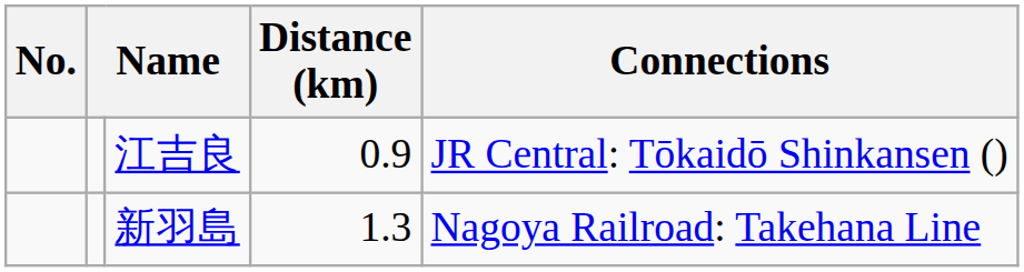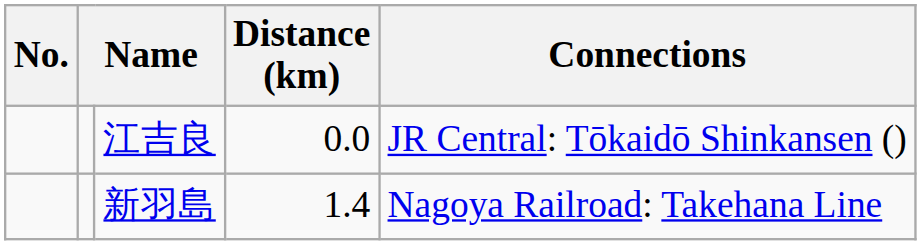江吉良 | Distance (km): 0.9 -> 0.0
新羽島 | Distance (km): 1.3 -> 1.4
